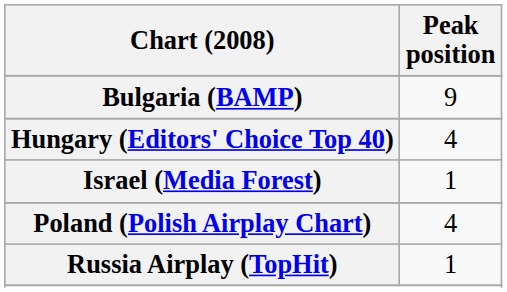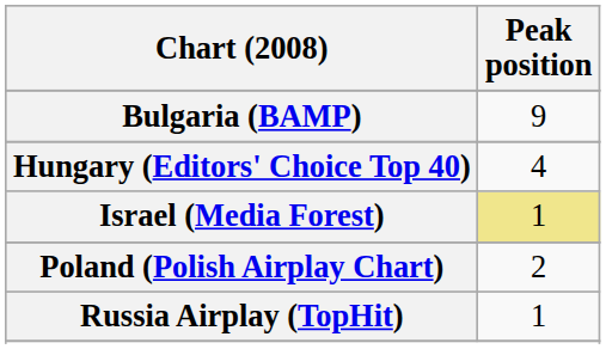Israel (Media Forest) | Peak position: no background -> khaki background
Poland (Polish Airplay Chart) | Peak position: 4 -> 2
